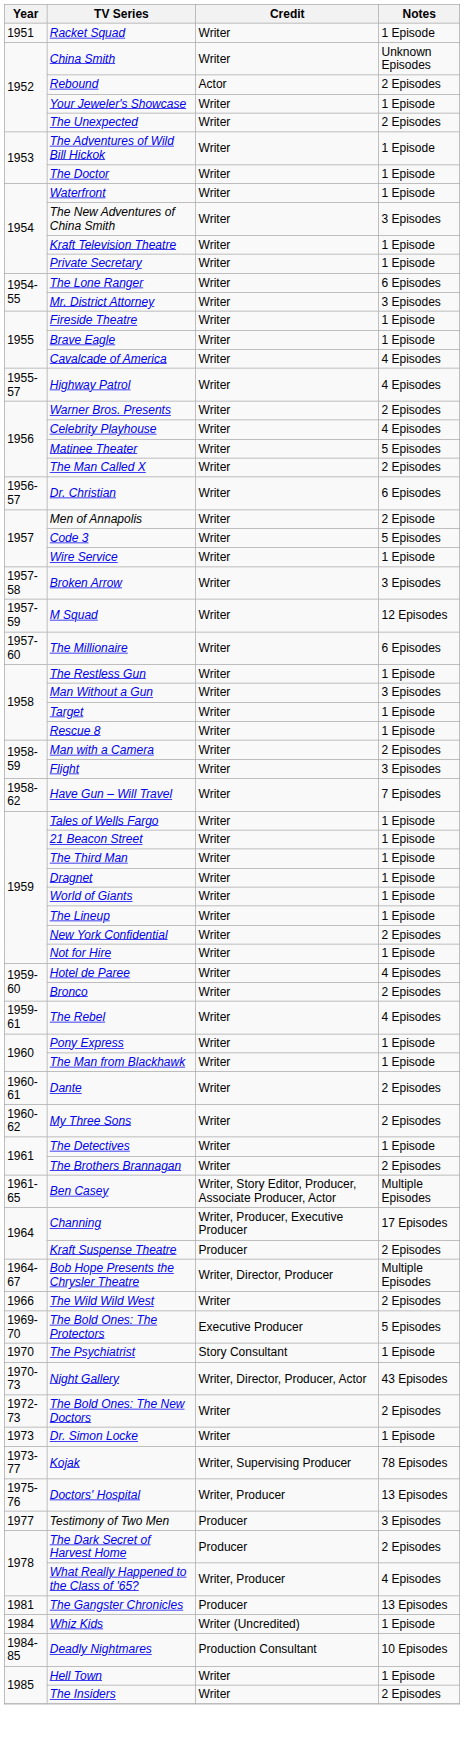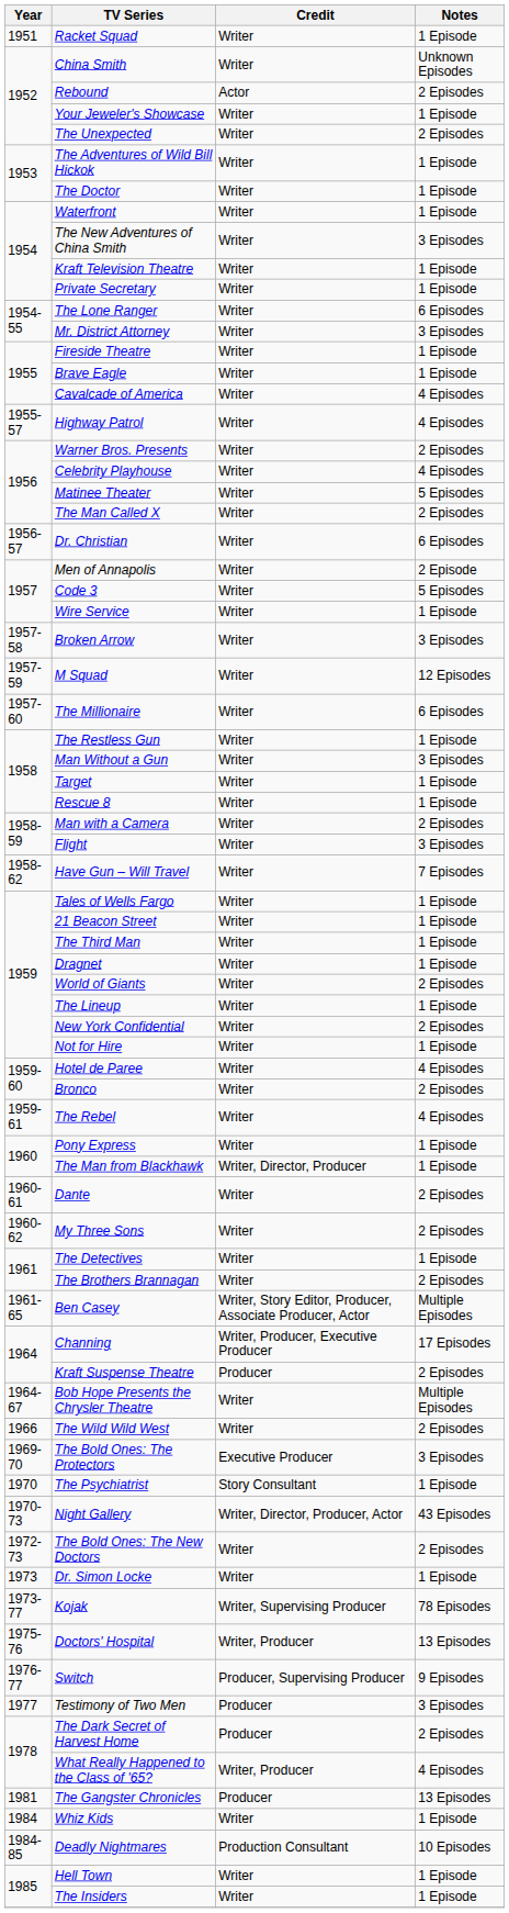World of Giants | Notes: 1 Episode -> 2 Episodes
The Man from Blackhawk | Credit: Writer -> Writer, Director, Producer
Bob Hope Presents the Chrysler Theatre | Credit: Writer, Director, Producer -> Writer
The Bold Ones: The Protectors | Notes: 5 Episodes -> 3 Episodes
+ row: 1976-77 | Switch | Producer, Supervising Producer | 9 Episodes
Whiz Kids | Credit: Writer (Uncredited) -> Writer
The Insiders | Notes: 2 Episodes -> 1 Episode
